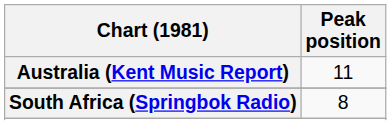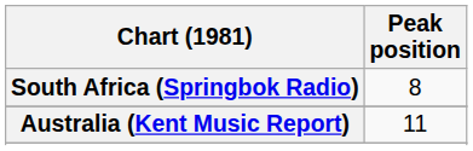rows swapped: Australia (Kent Music Report) <-> South Africa (Springbok Radio)
